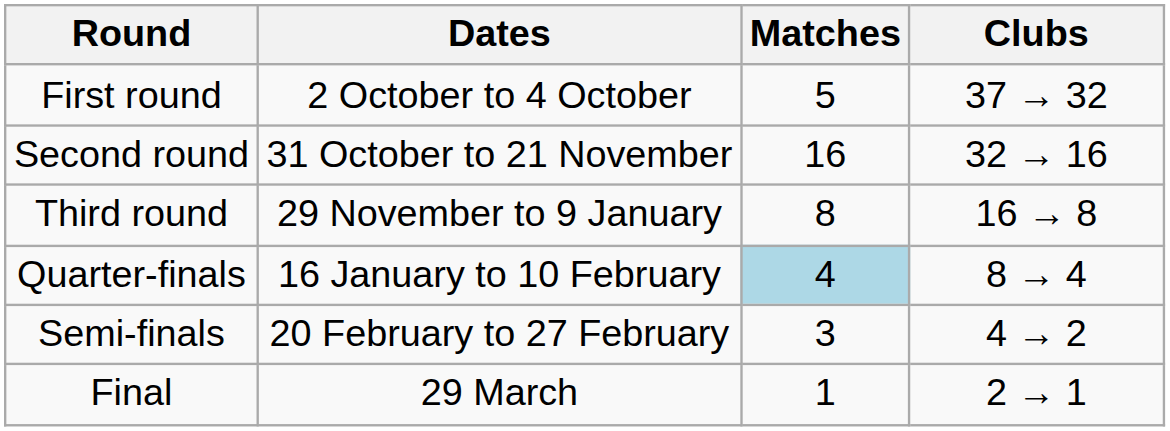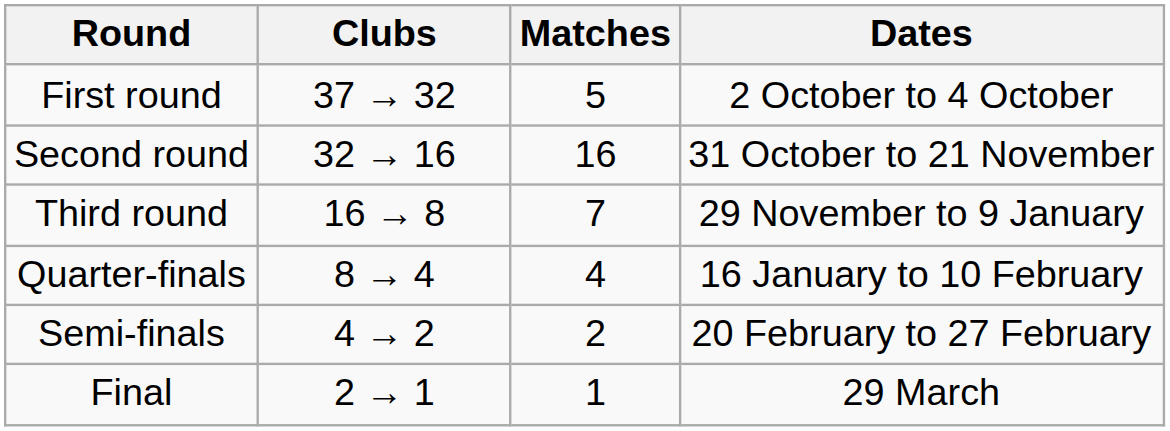columns swapped: Dates <-> Clubs
Third round | Matches: 8 -> 7
Quarter-finals | Matches: lightblue background -> no background
Semi-finals | Matches: 3 -> 2
